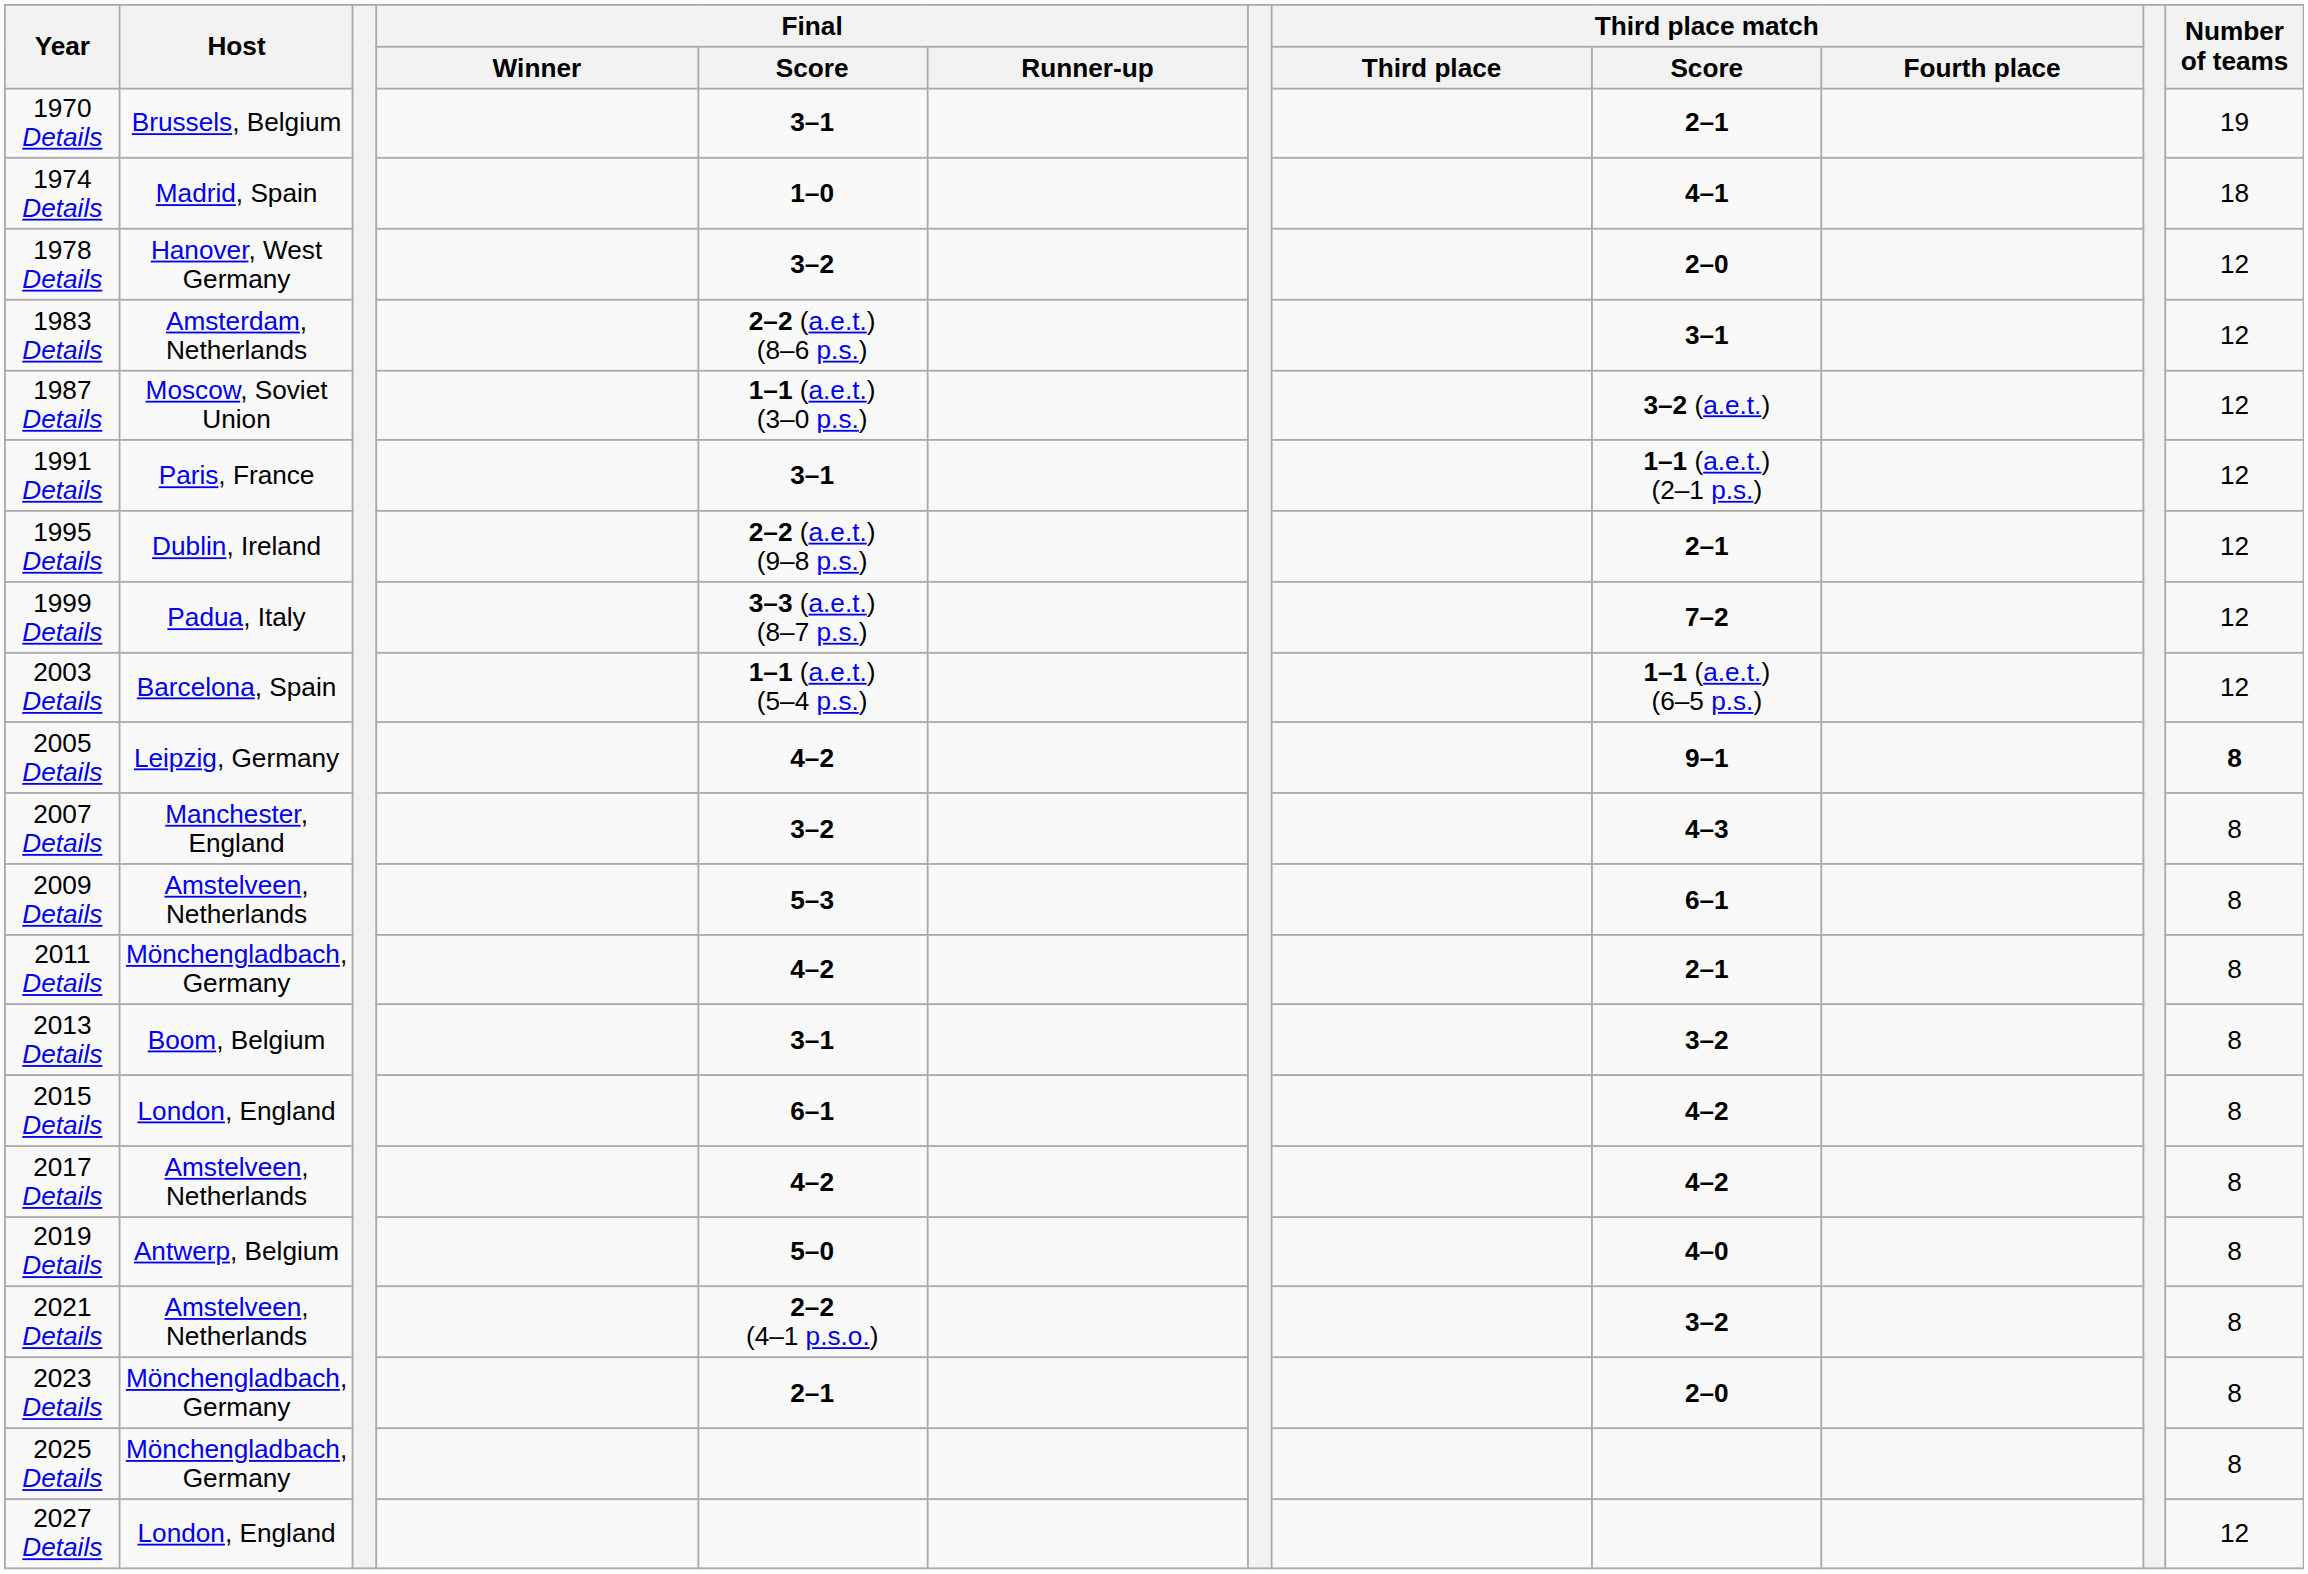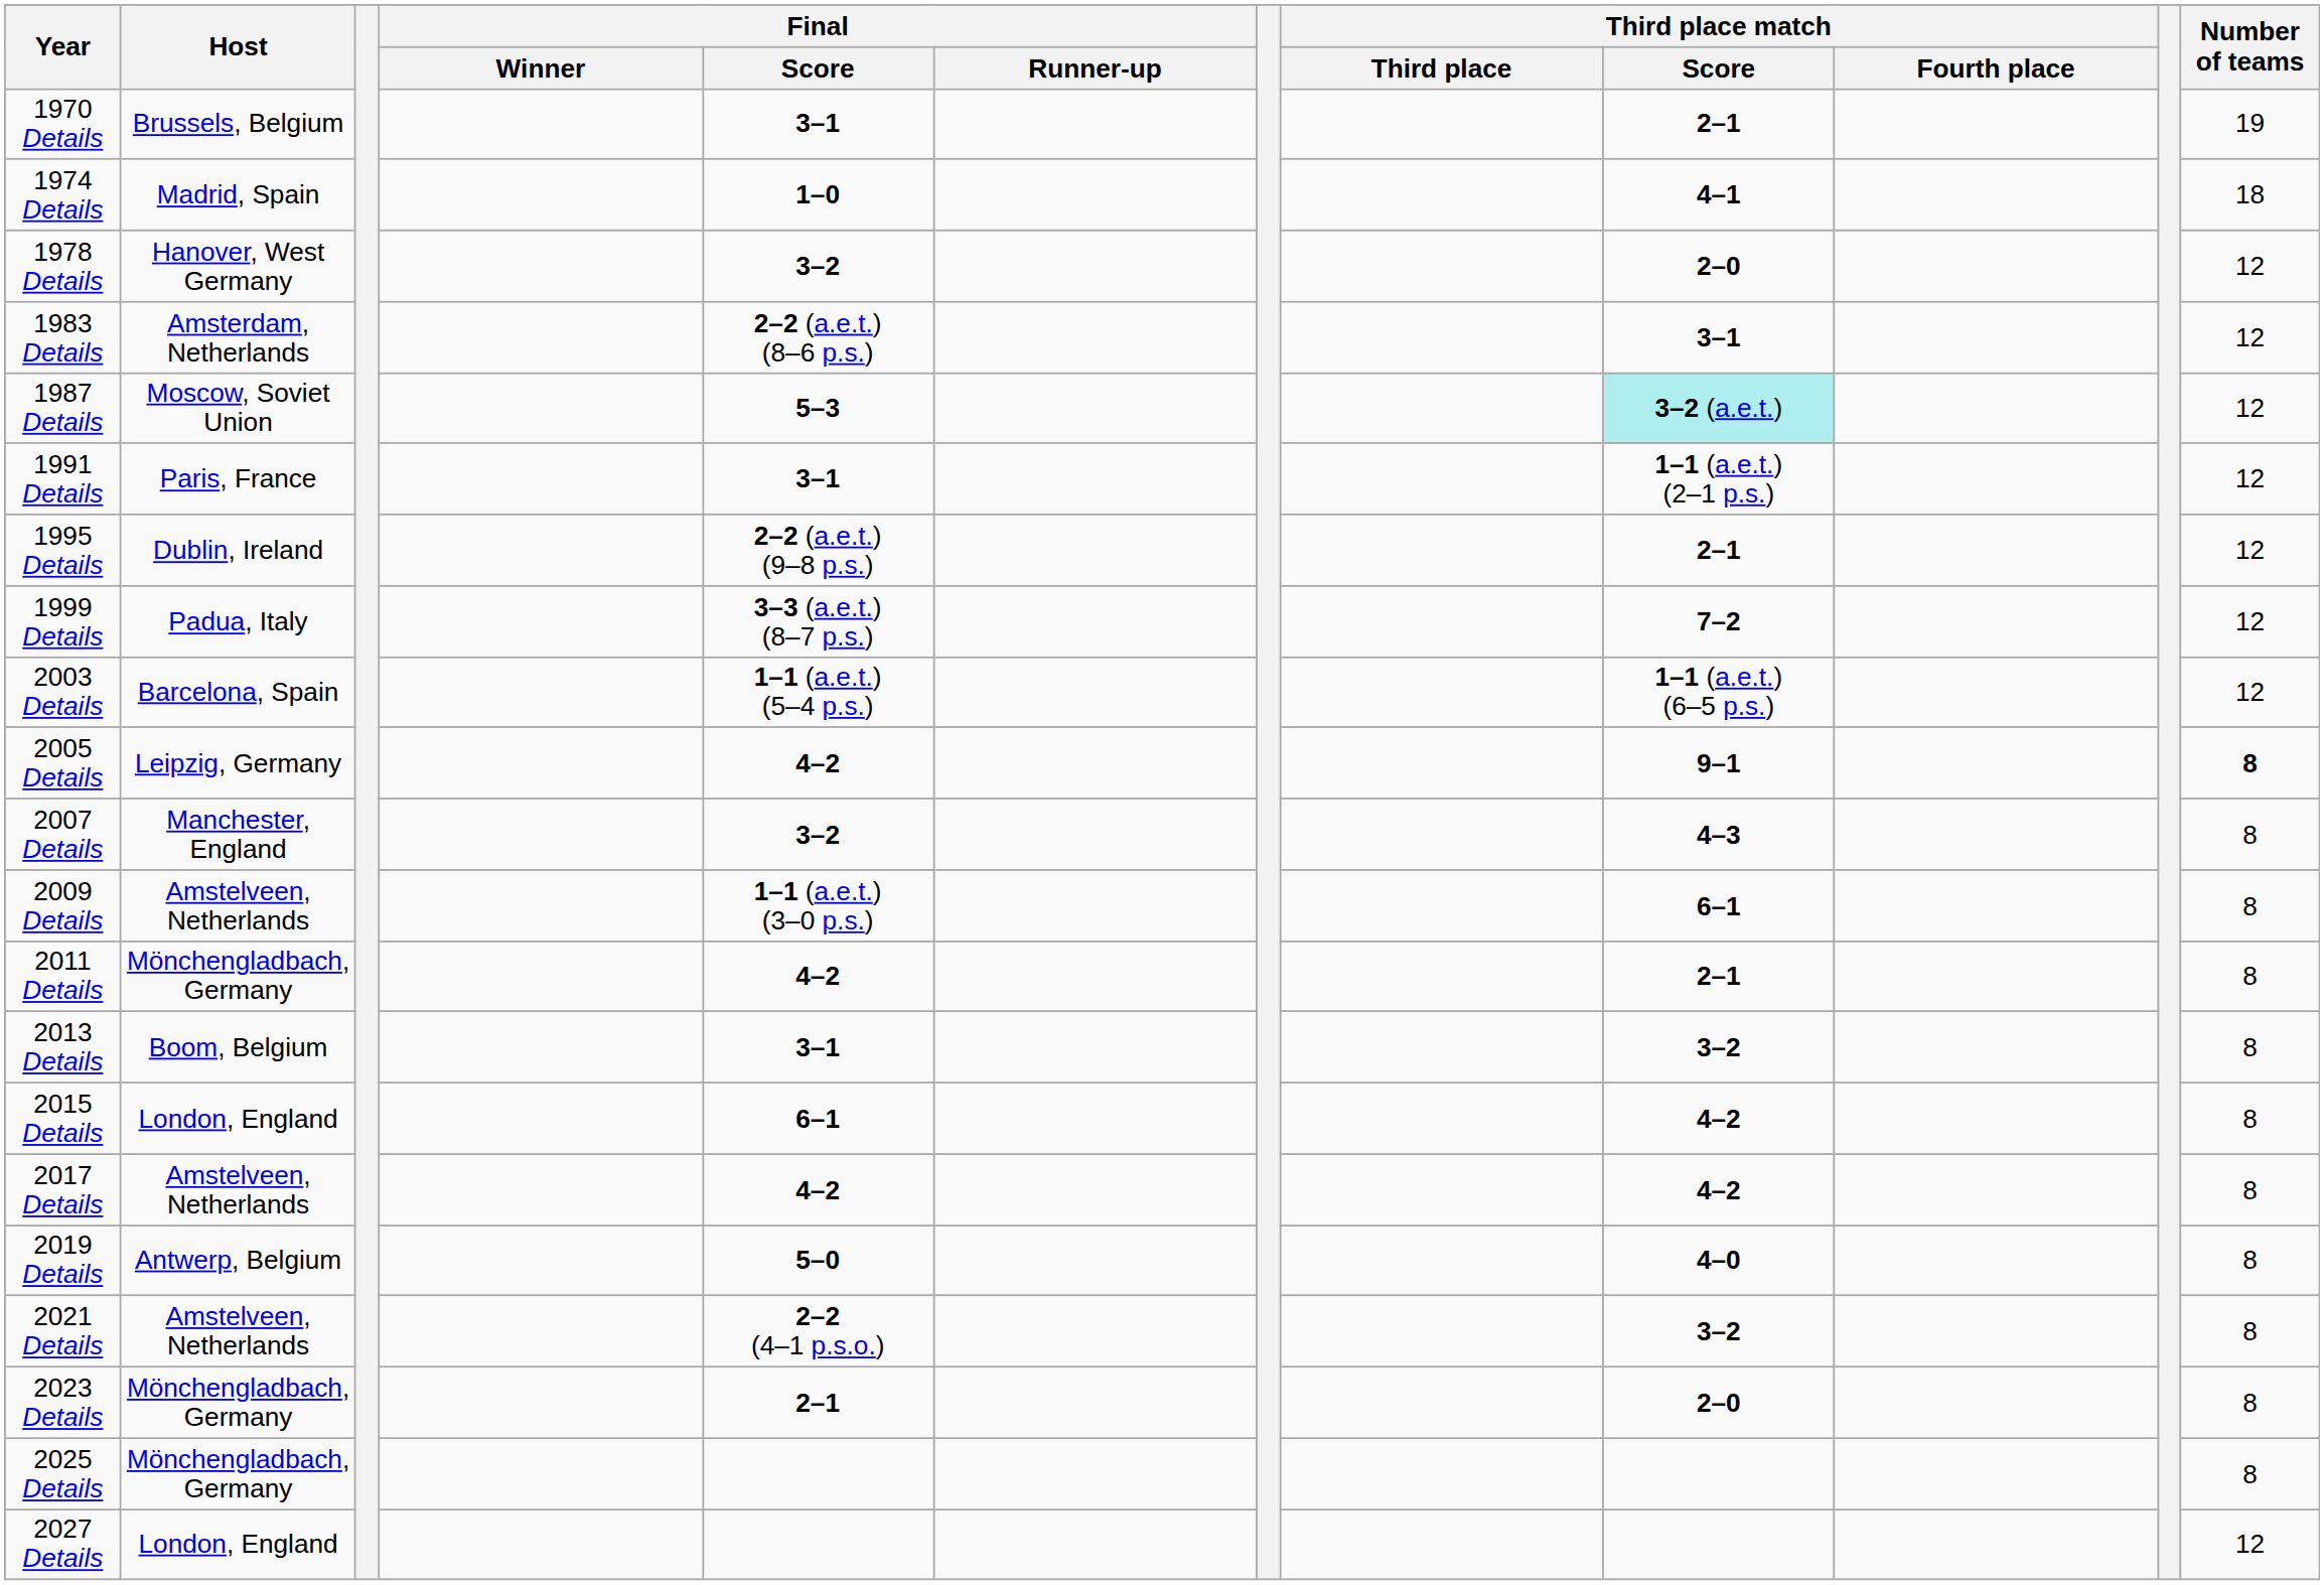1987 Details | Final / Score: 1–1 (a.e.t.) (3–0 p.s.) -> 5–3
1987 Details | Third place match / Score: no background -> paleturquoise background
2009 Details | Final / Score: 5–3 -> 1–1 (a.e.t.) (3–0 p.s.)
